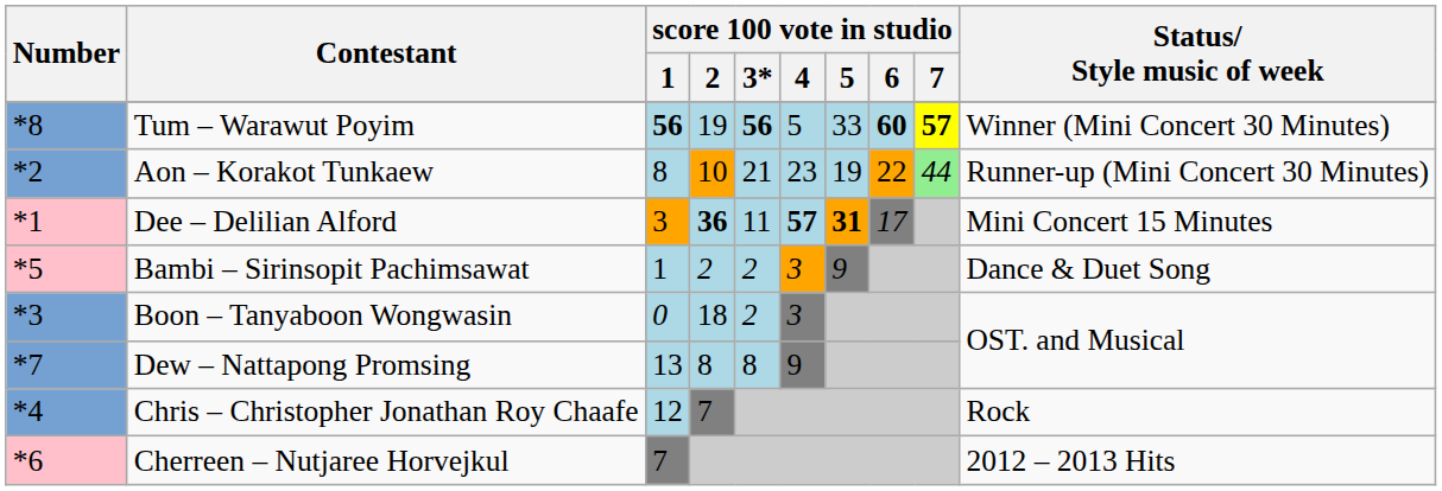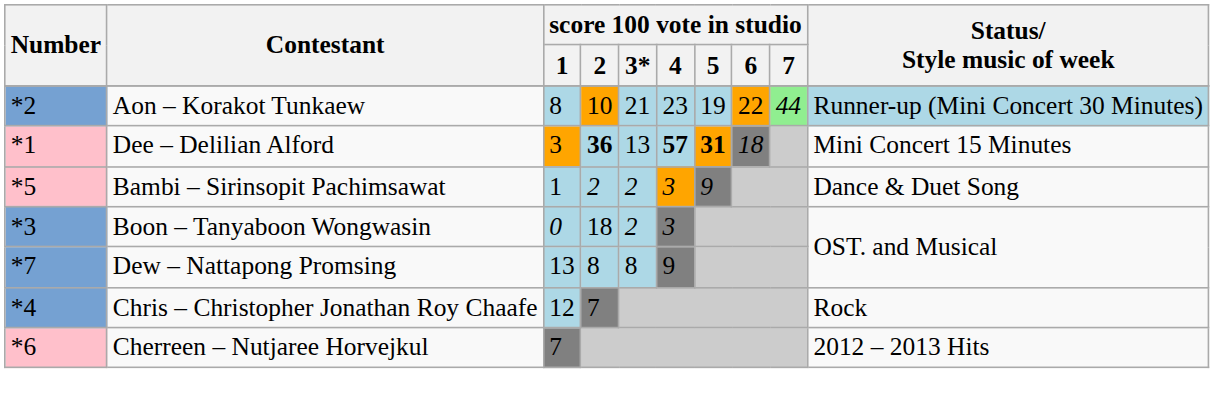- row: *8 | Tum – Warawut Poyim | 56 | 19 | 56 | 5 | 33 | 60 | 57 | Winner (Mini Concert 30 Minutes)
Aon – Korakot Tunkaew | Status/ Style music of week: no background -> lightblue background
Dee – Delilian Alford | score 100 vote in studio / 3*: 11 -> 13
Dee – Delilian Alford | score 100 vote in studio / 6: 17 -> 18
